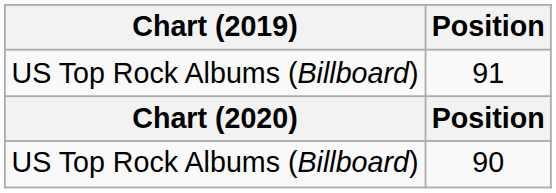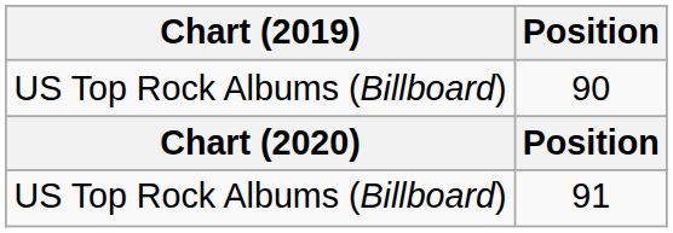rows swapped: 91 <-> 90
